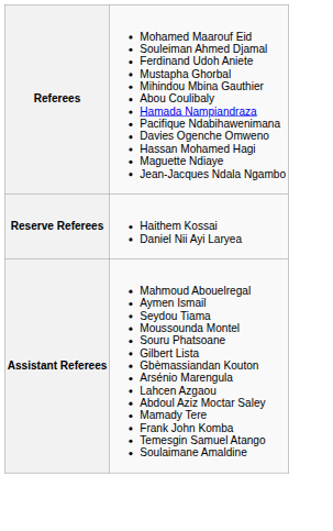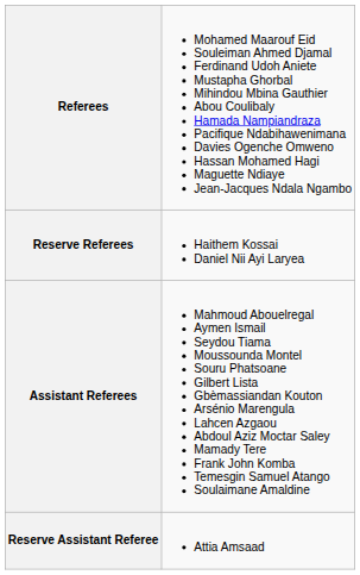+ row: Reserve Assistant Referee | Attia Amsaad
